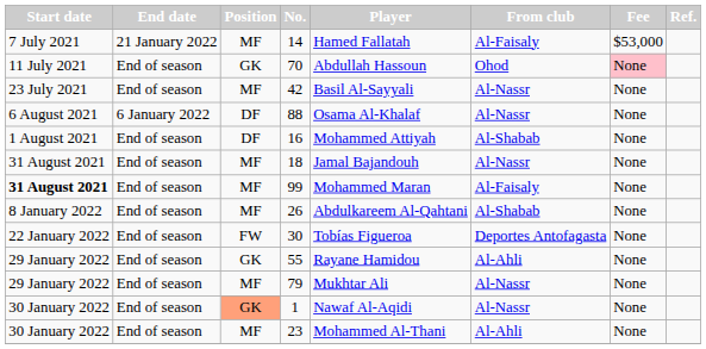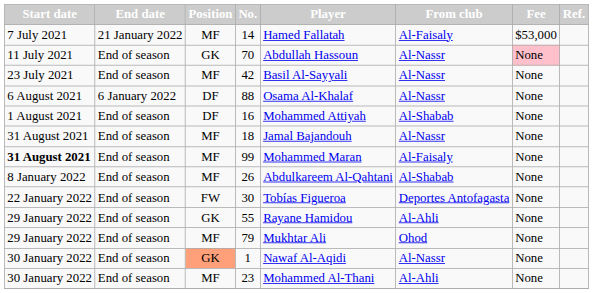70 | From club: Ohod -> Al-Nassr
79 | From club: Al-Nassr -> Ohod
